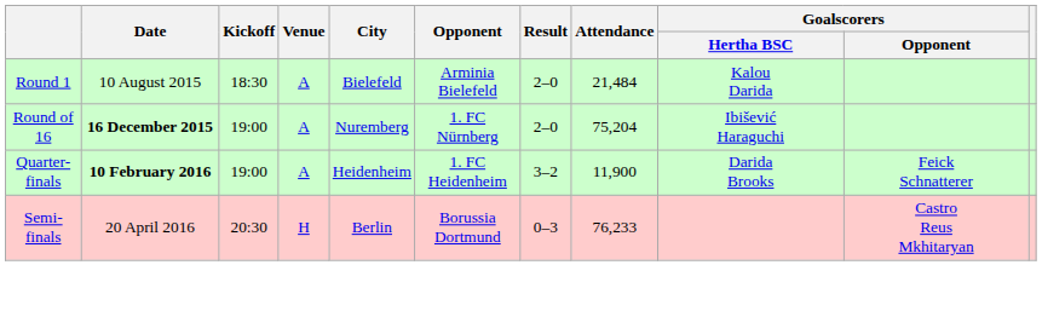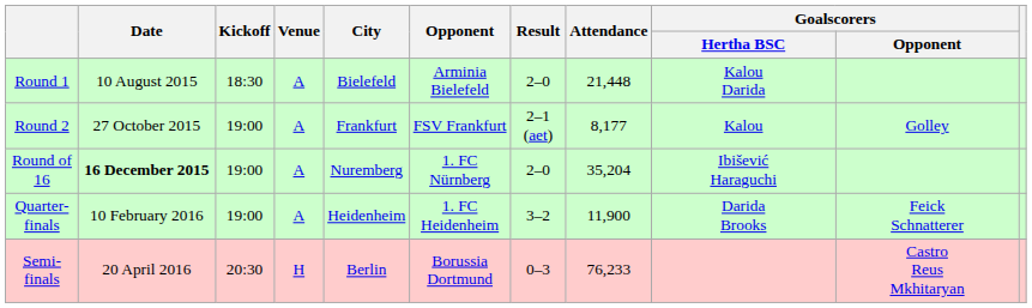Round 1 | Attendance: 21,484 -> 21,448
+ row: Round 2 | 27 October 2015 | 19:00 | A | Frankfurt | FSV Frankfurt | 2–1 (aet) | 8,177 | Kalou | Golley
Round of 16 | Attendance: 75,204 -> 35,204
Quarter-finals | Date: bold -> normal
